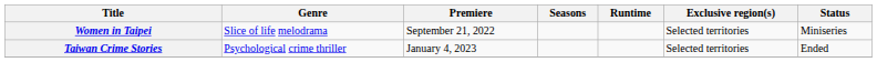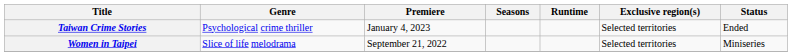rows swapped: Women in Taipei <-> Taiwan Crime Stories
